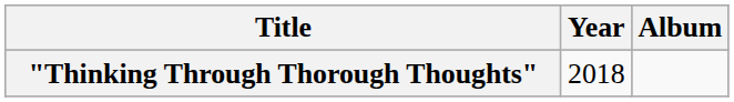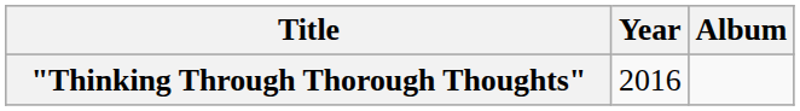"Thinking Through Thorough Thoughts" | Year: 2018 -> 2016
